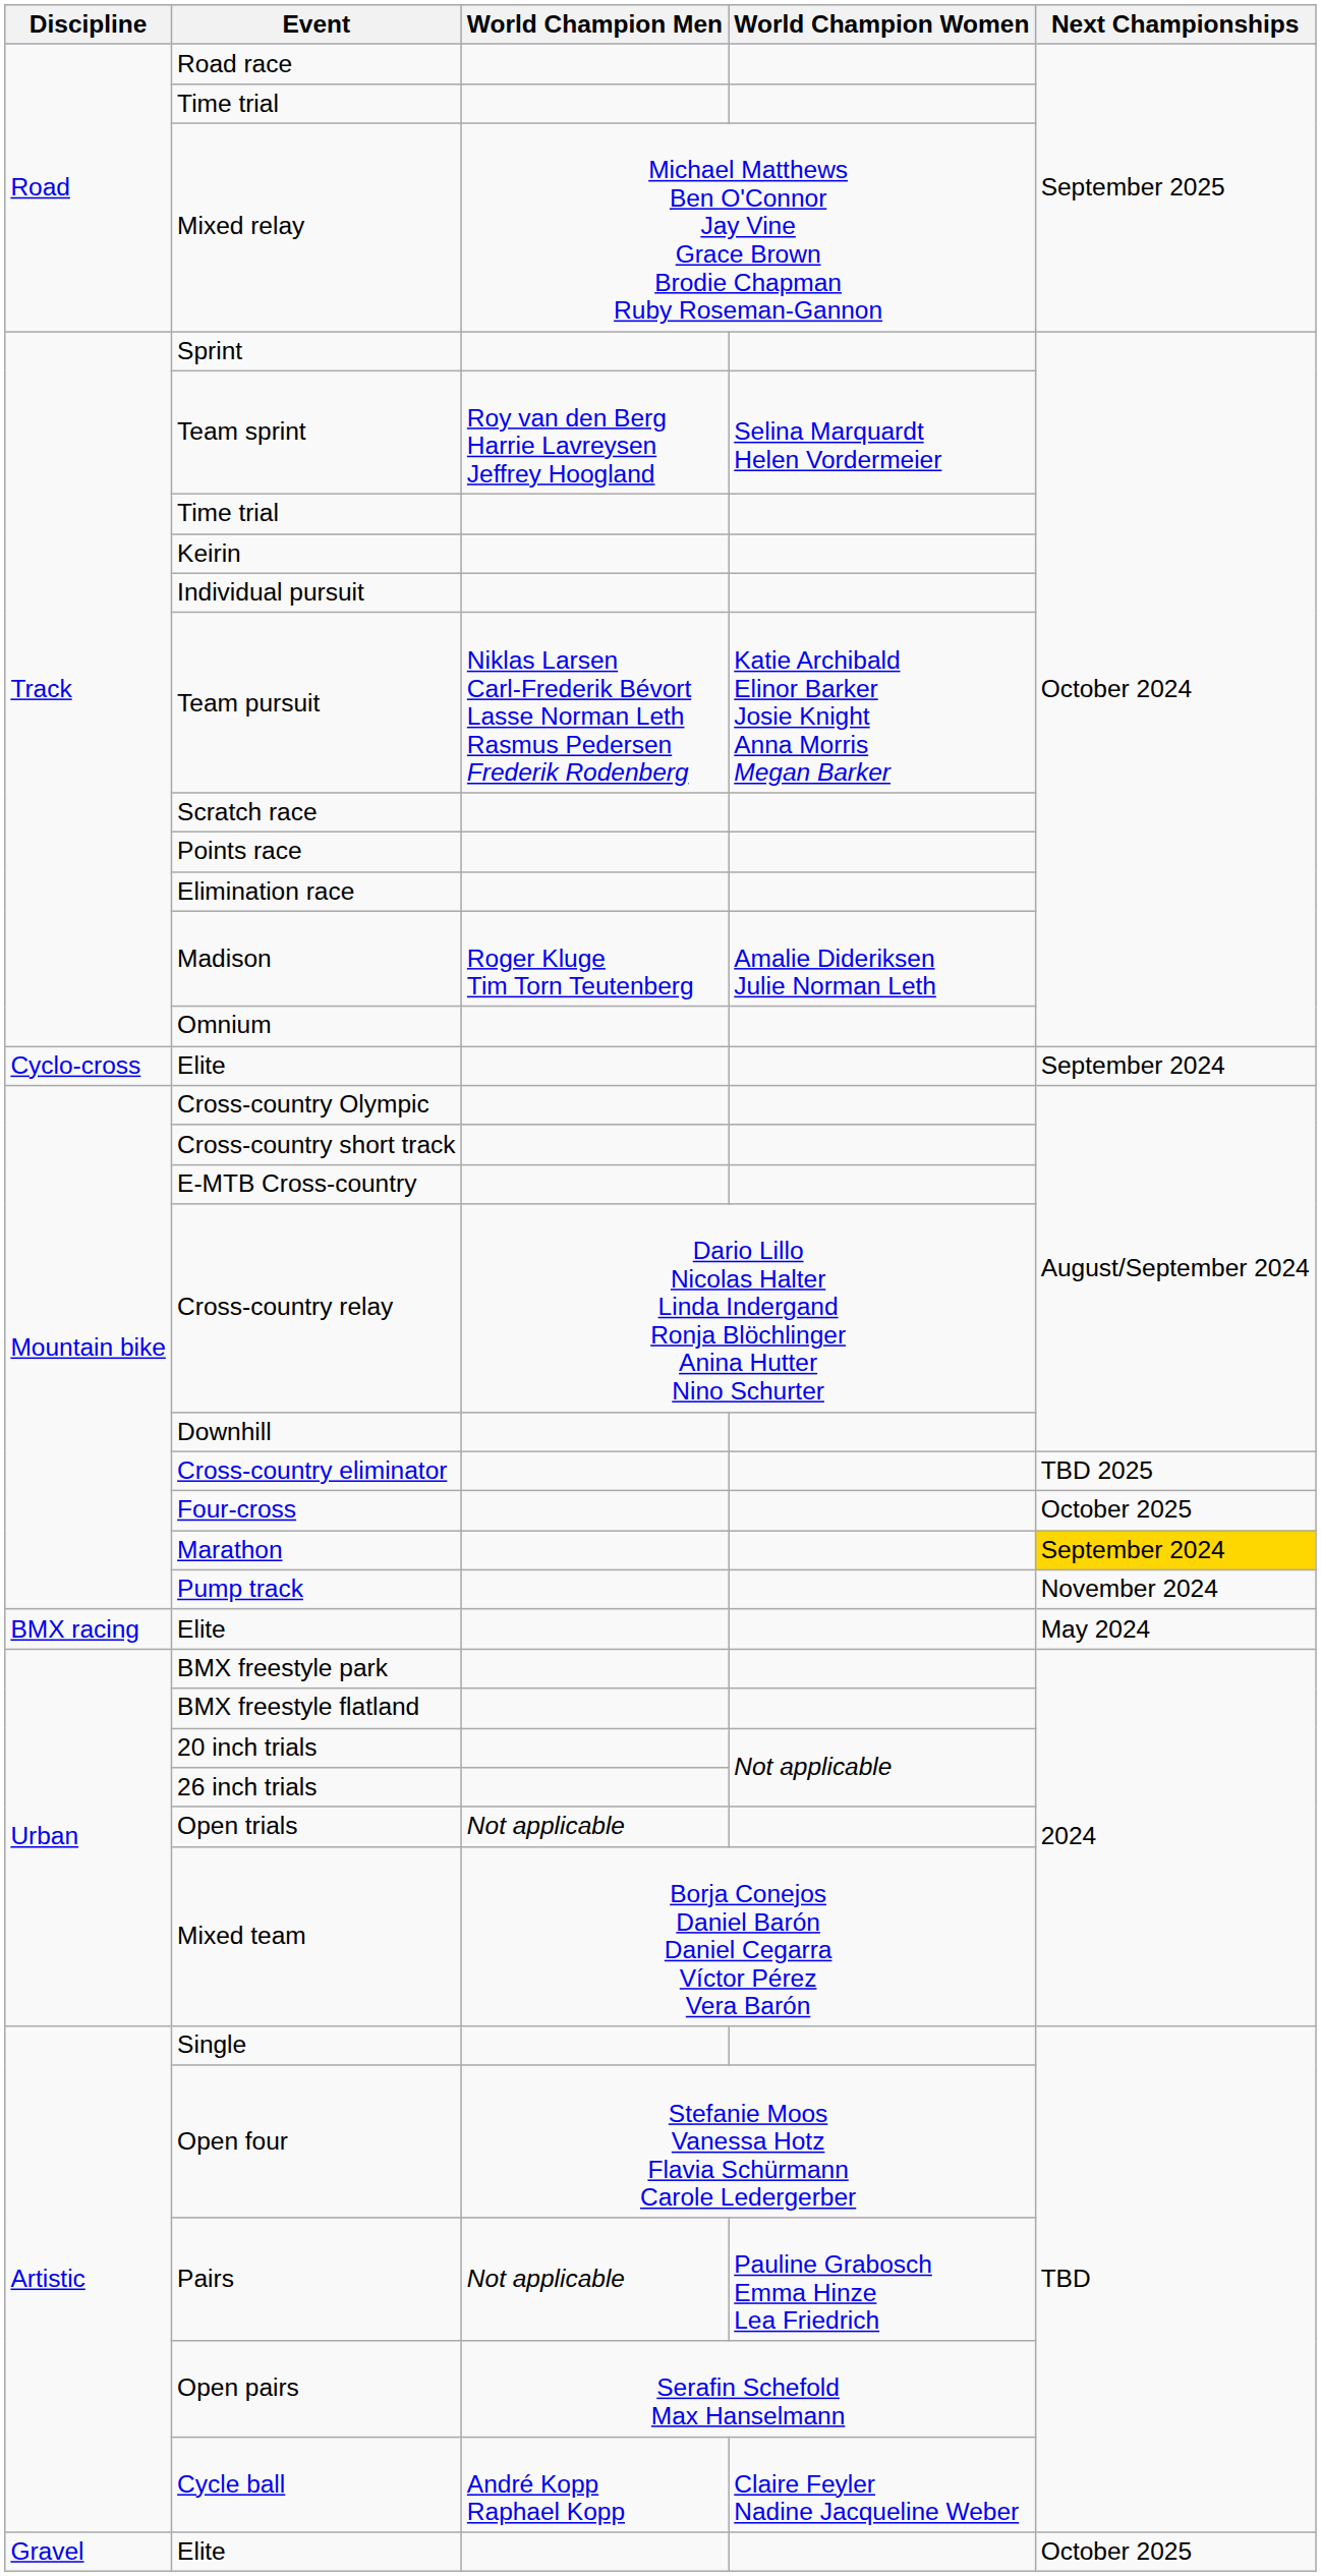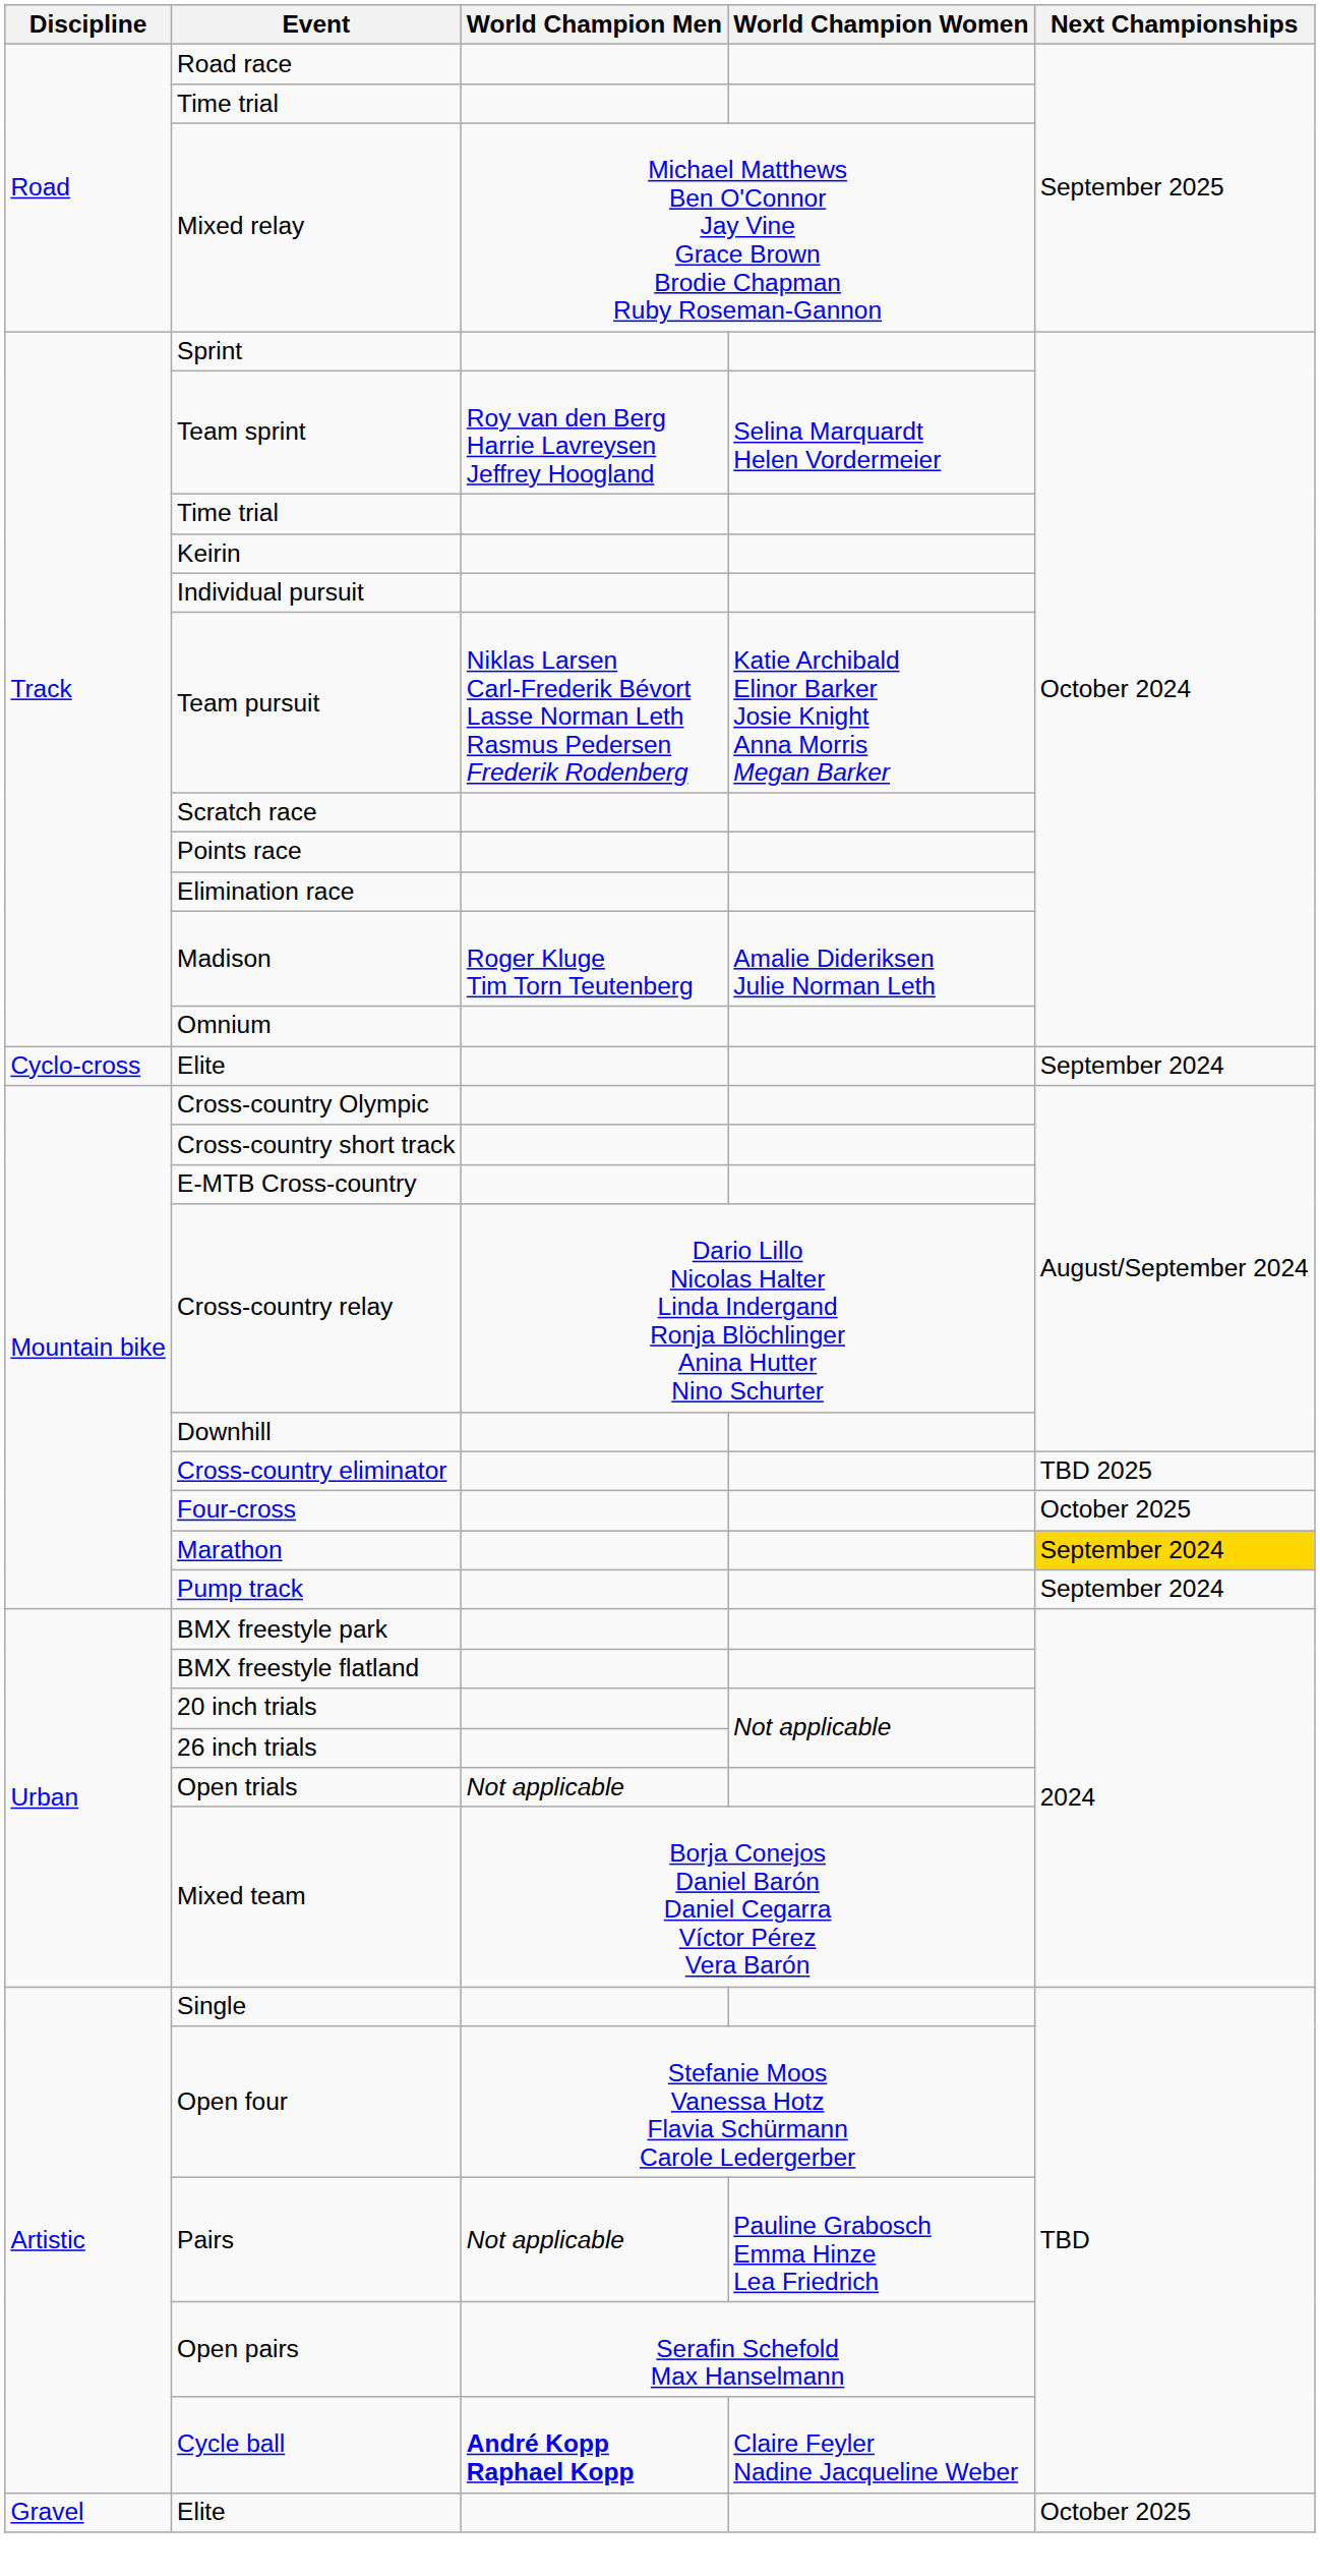Pump track | Next Championships: November 2024 -> September 2024
- row: BMX racing | Elite | May 2024
Cycle ball | World Champion Men: normal -> bold
